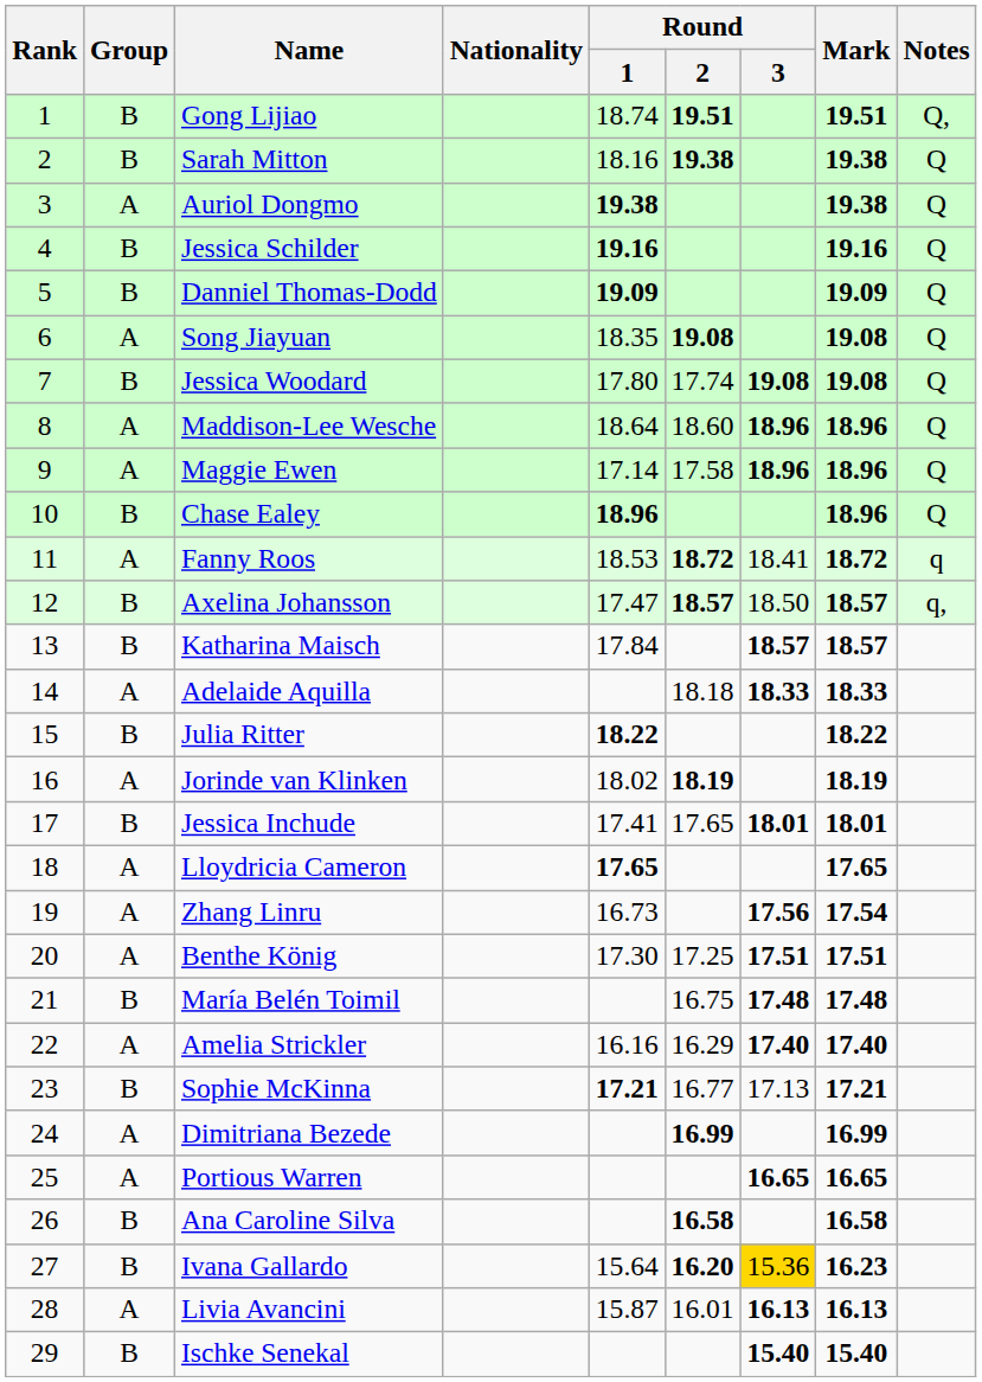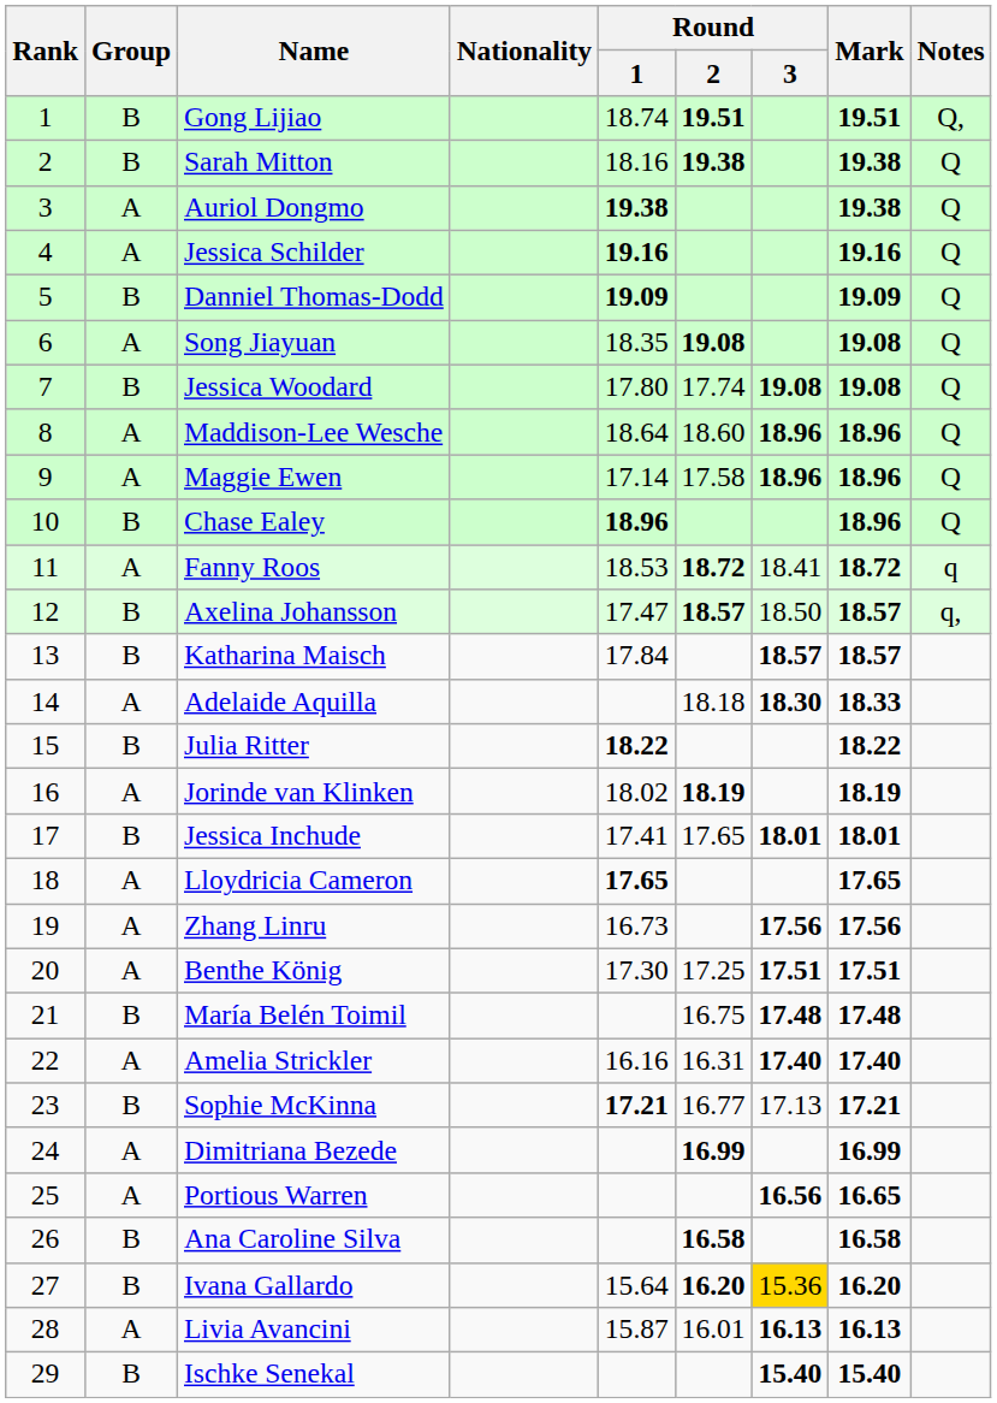Jessica Schilder | Group: B -> A
Adelaide Aquilla | Round / 3: 18.33 -> 18.30
Zhang Linru | Mark: 17.54 -> 17.56
Amelia Strickler | Round / 2: 16.29 -> 16.31
Portious Warren | Round / 3: 16.65 -> 16.56
Ivana Gallardo | Mark: 16.23 -> 16.20
